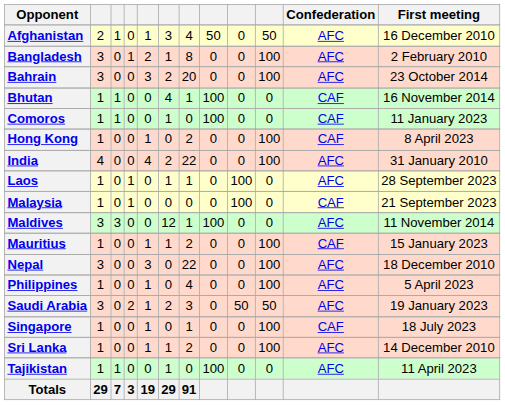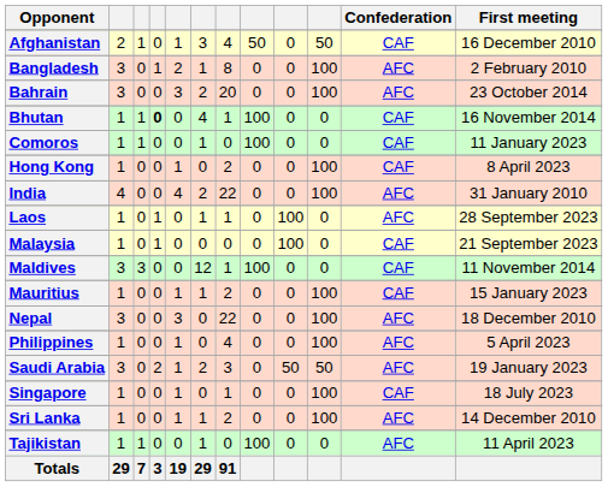Afghanistan | Confederation: AFC -> CAF
Bhutan | column 4: normal -> bold
Maldives | Confederation: AFC -> CAF
